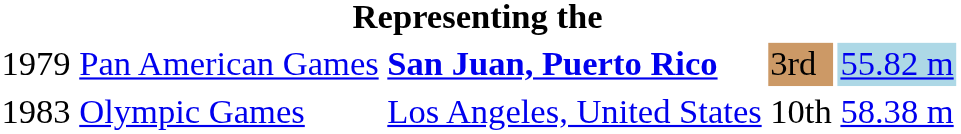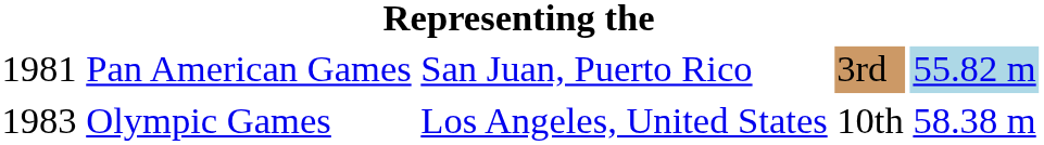Pan American Games | column 1: 1979 -> 1981
Pan American Games | column 3: bold -> normal
